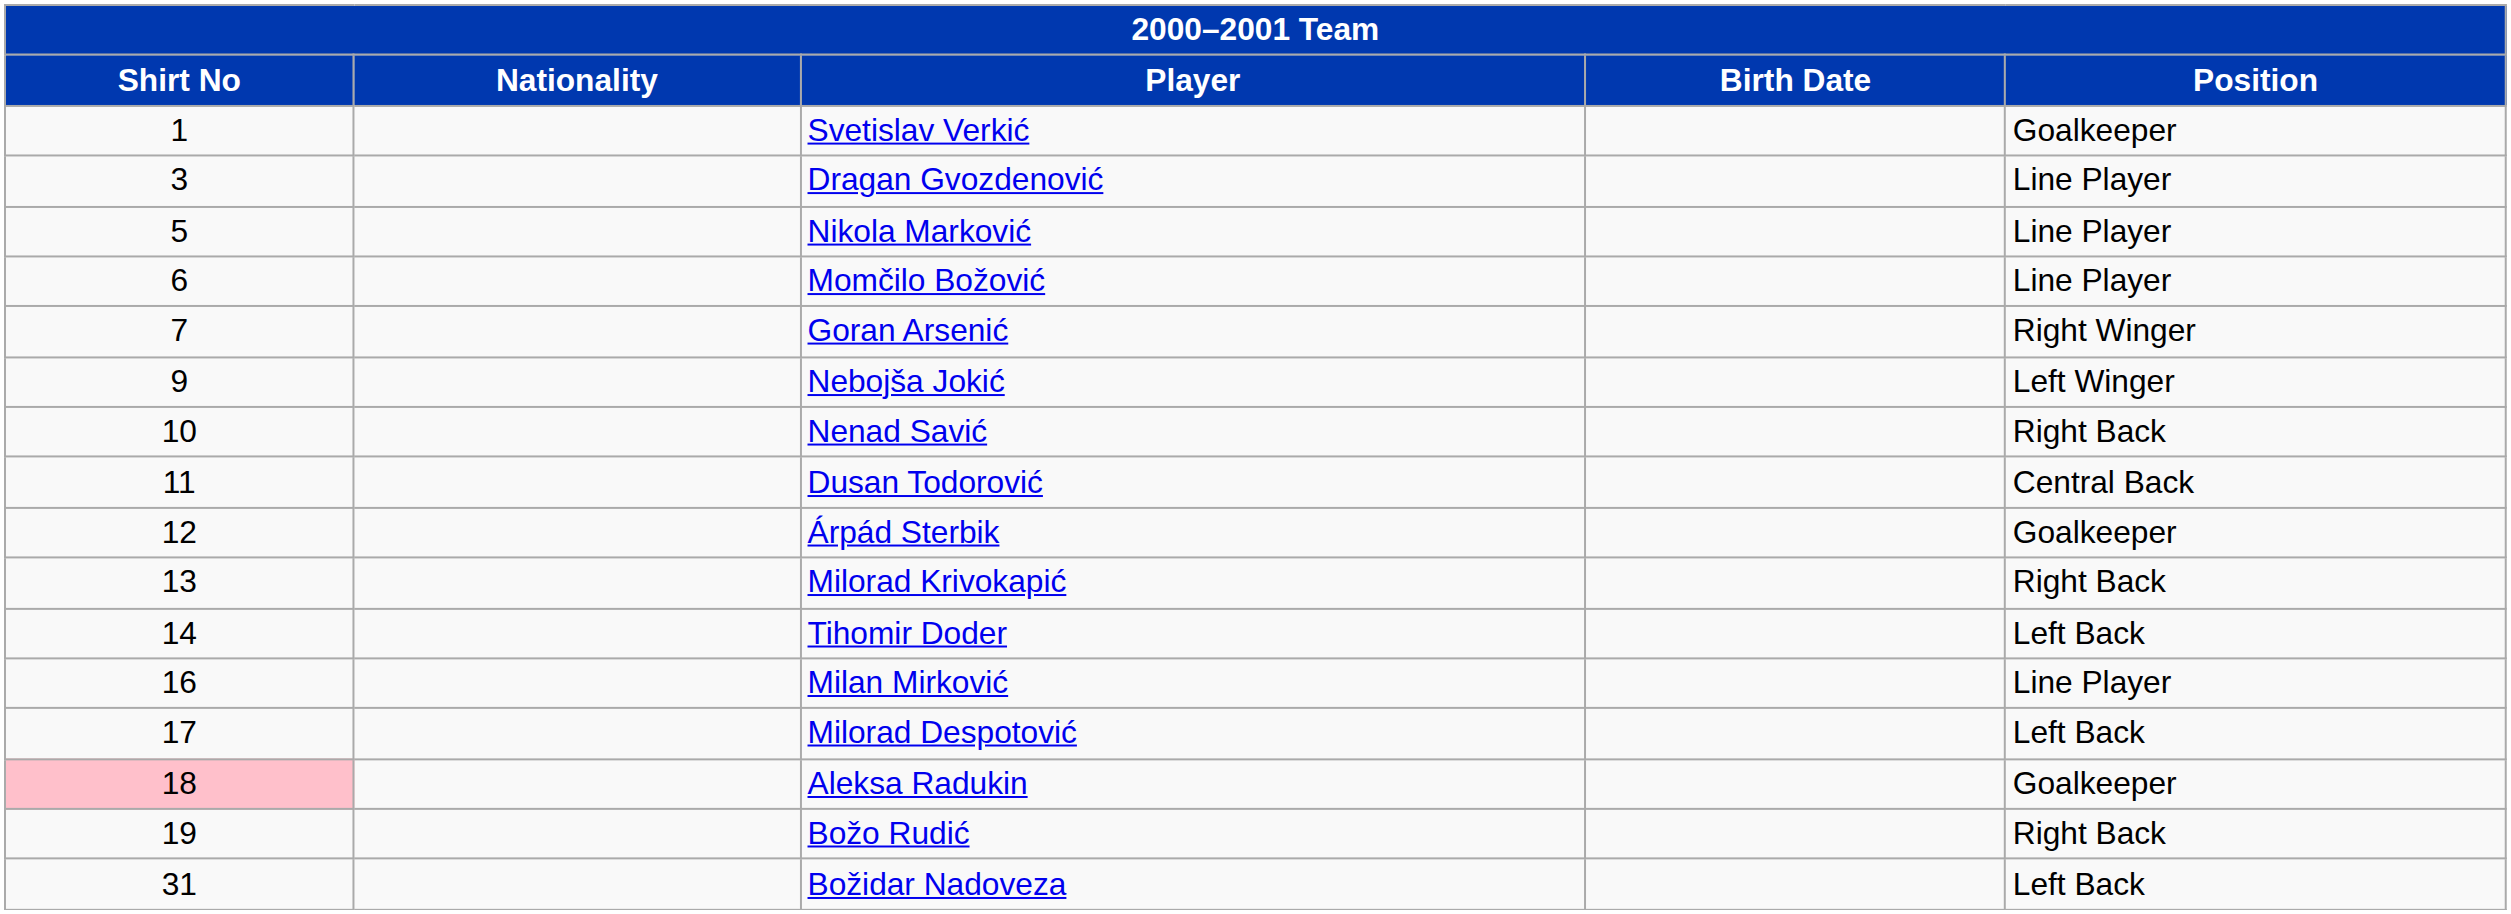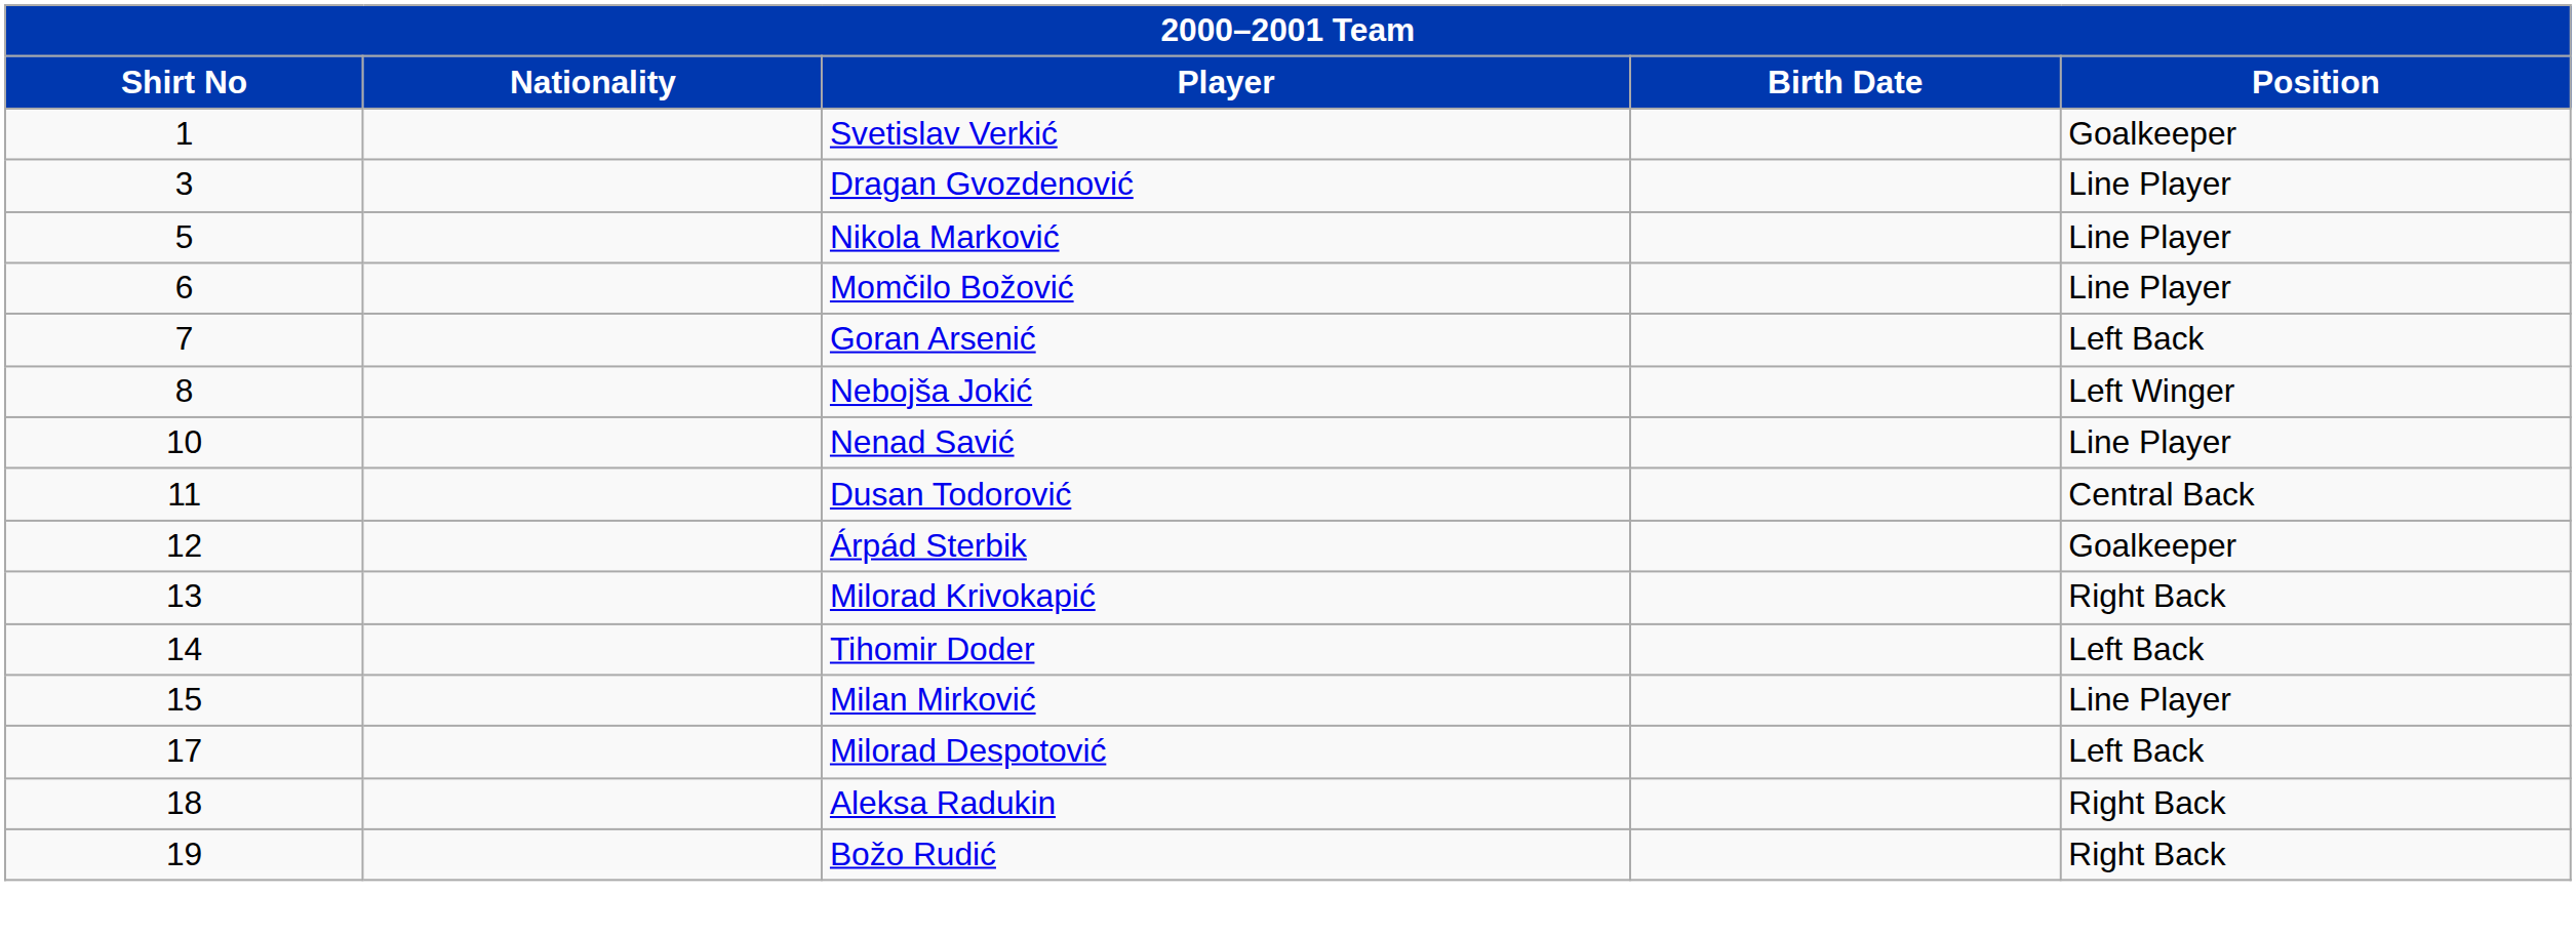Goran Arsenić | Position: Right Winger -> Left Back
Nebojša Jokić | Shirt No: 9 -> 8
Nenad Savić | Position: Right Back -> Line Player
Milan Mirković | Shirt No: 16 -> 15
Aleksa Radukin | Shirt No: pink background -> no background
Aleksa Radukin | Position: Goalkeeper -> Right Back
- row: 31 | Božidar Nadoveza | Left Back
